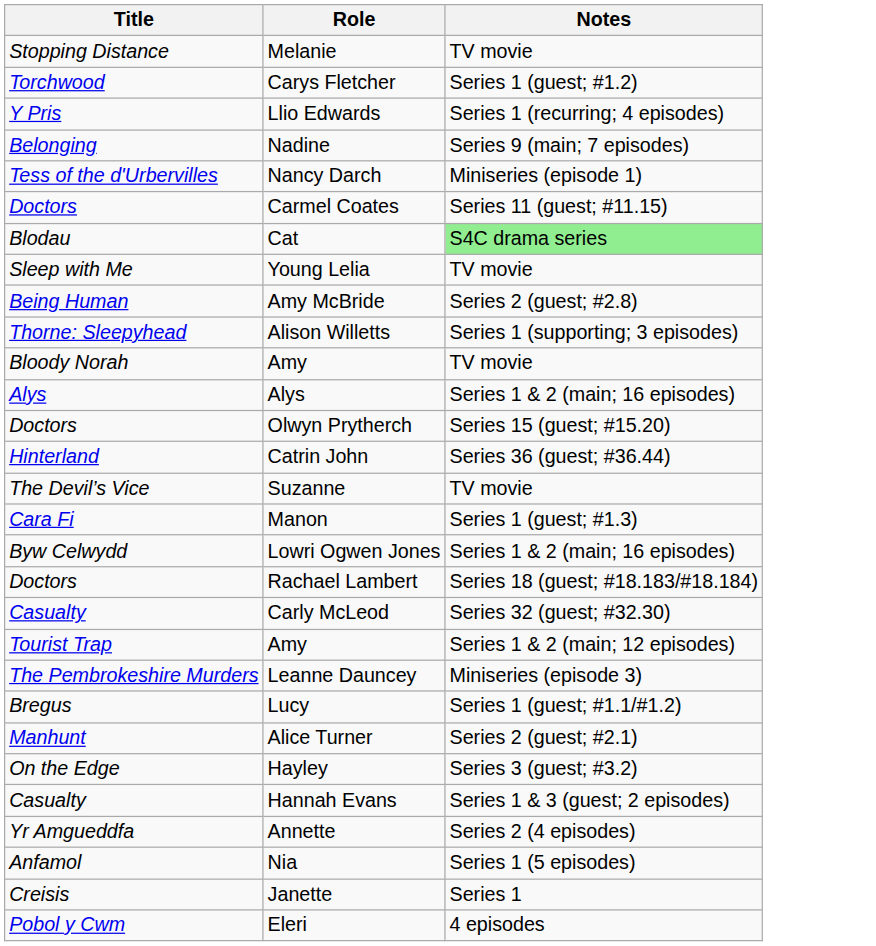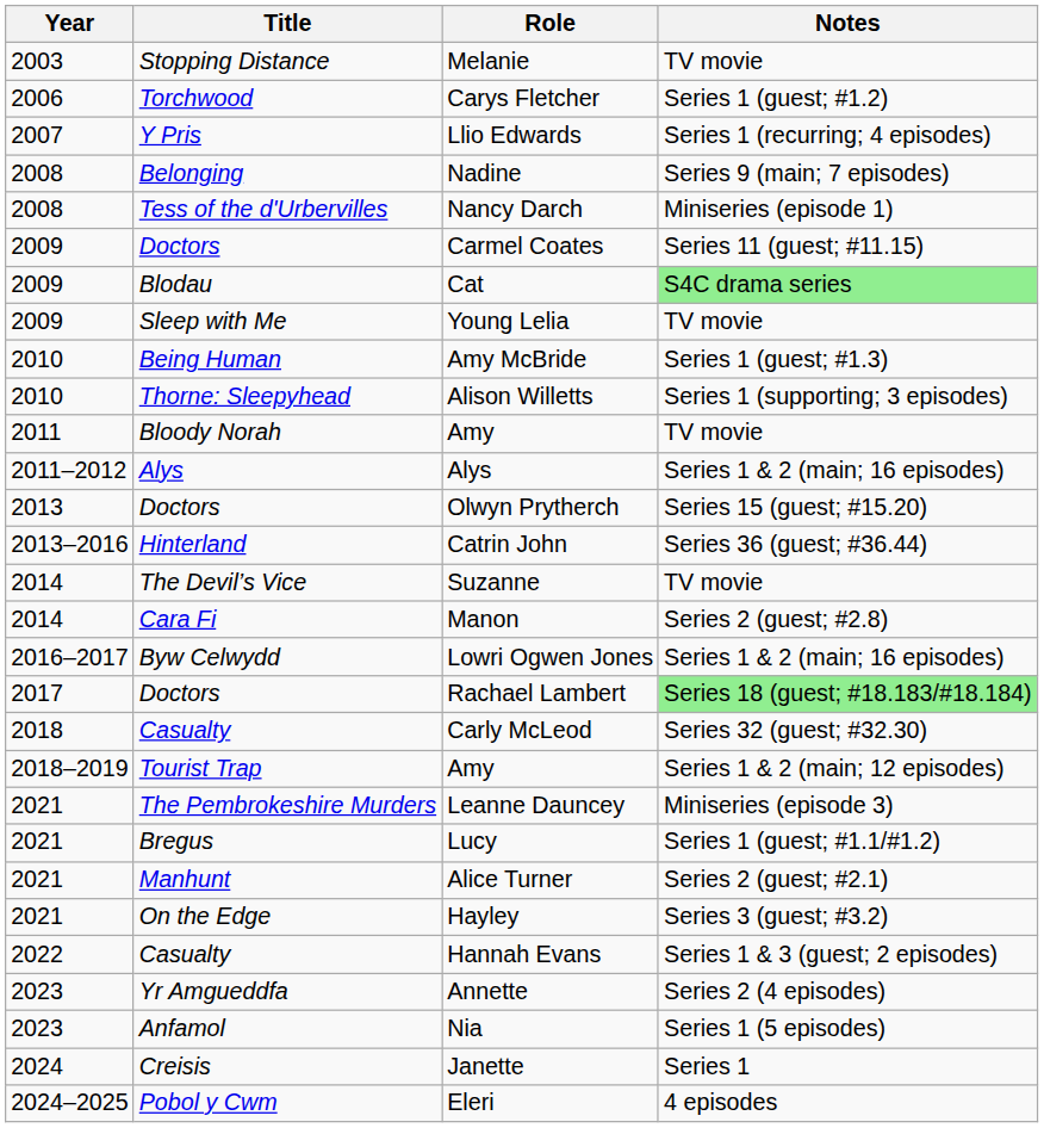+ column: Year | 2003 | 2006 | 2007 | 2008 | 2008 | 2009 | 2009 | 2009 | 2010 | 2010 | 2011 | 2011–2012 | 2013 | 2013–2016 | 2014 | 2014 | 2016–2017 | 2017 | 2018 | 2018–2019 | 2021 | 2021 | 2021 | 2021 | 2022 | 2023 | 2023 | 2024 | 2024–2025
Amy McBride | Notes: Series 2 (guest; #2.8) -> Series 1 (guest; #1.3)
Manon | Notes: Series 1 (guest; #1.3) -> Series 2 (guest; #2.8)
Rachael Lambert | Notes: no background -> lightgreen background
